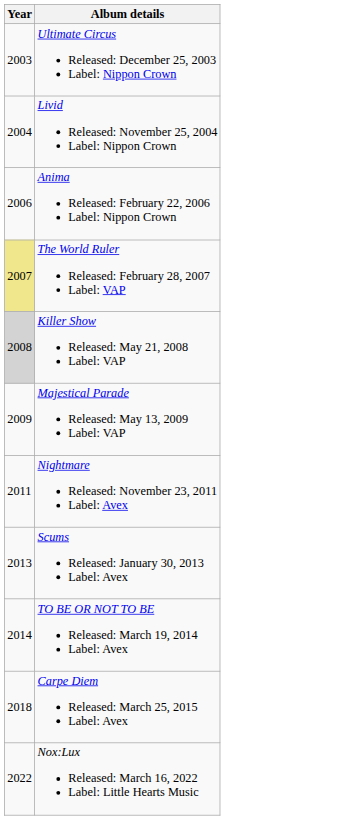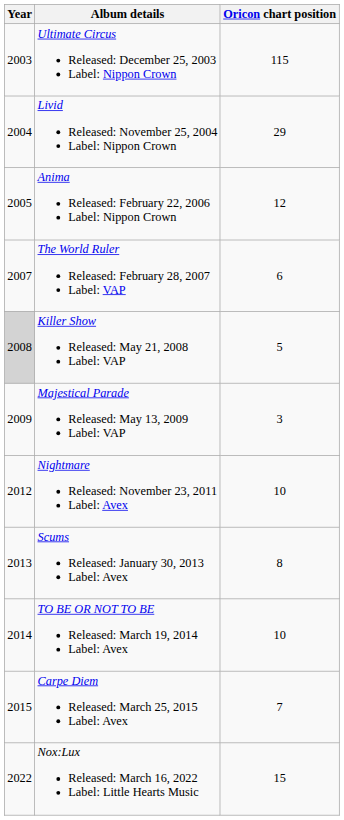+ column: Oricon chart position | 115 | 29 | 12 | 6 | 5 | 3 | 10 | 8 | 10 | 7 | 15
Anima Released: February 22, 2006 Label: Nippon Crown | Year: 2006 -> 2005
The World Ruler Released: February 28, 2007 Label: VAP | Year: khaki background -> no background
Nightmare Released: November 23, 2011 Label: Avex | Year: 2011 -> 2012
Carpe Diem Released: March 25, 2015 Label: Avex | Year: 2018 -> 2015
